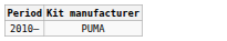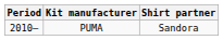+ column: Shirt partner | Sandora
